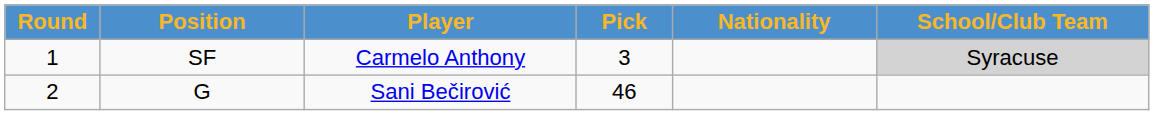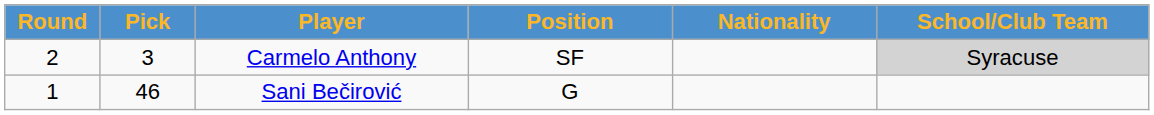columns swapped: Pick <-> Position
Carmelo Anthony | Round: 1 -> 2
Sani Bečirović | Round: 2 -> 1
